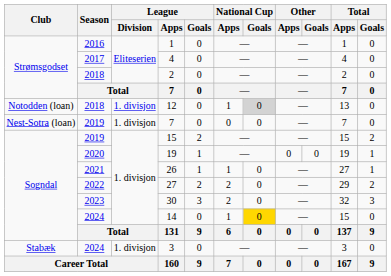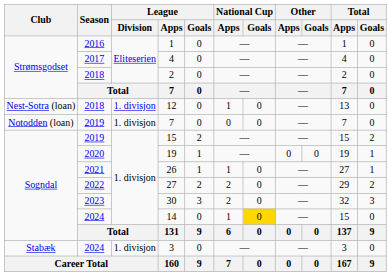12 | Club: Notodden (loan) -> Nest-Sotra (loan)
12 | National Cup / Goals: lightgrey background -> no background
2019 / 7 | Club: Nest-Sotra (loan) -> Notodden (loan)
